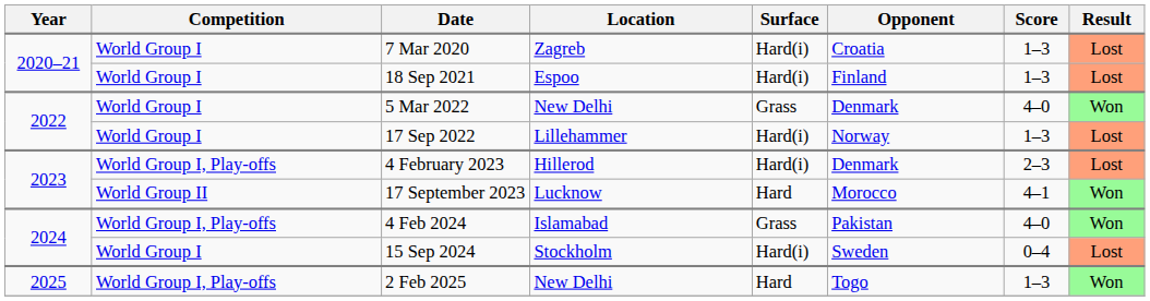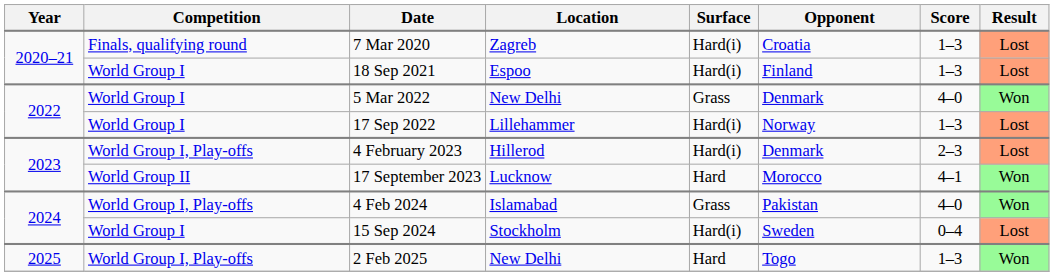7 Mar 2020 | Competition: World Group I -> Finals, qualifying round
